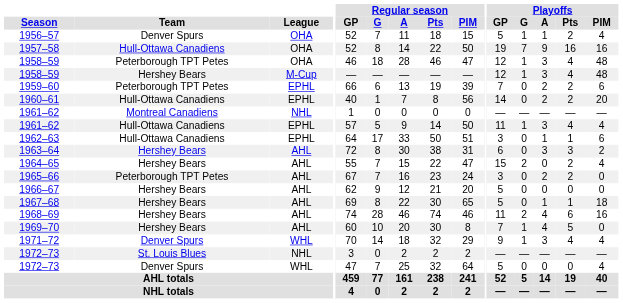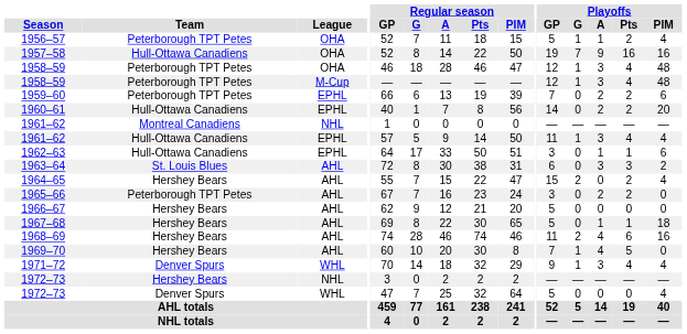1956–57 | Team: Denver Spurs -> Peterborough TPT Petes
1958–59 / M-Cup | Team: Hershey Bears -> Peterborough TPT Petes
1963–64 | Team: Hershey Bears -> St. Louis Blues
1972–73 / NHL | Team: St. Louis Blues -> Hershey Bears
